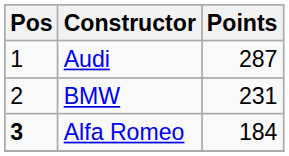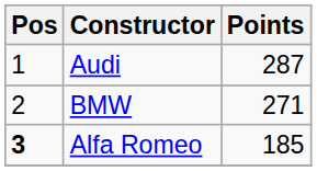BMW | Points: 231 -> 271
Alfa Romeo | Points: 184 -> 185
